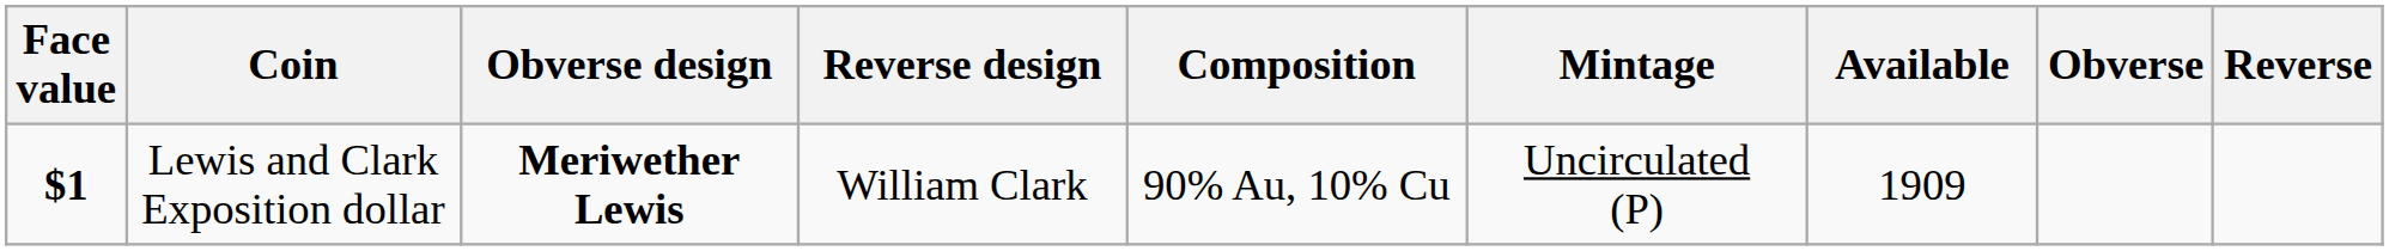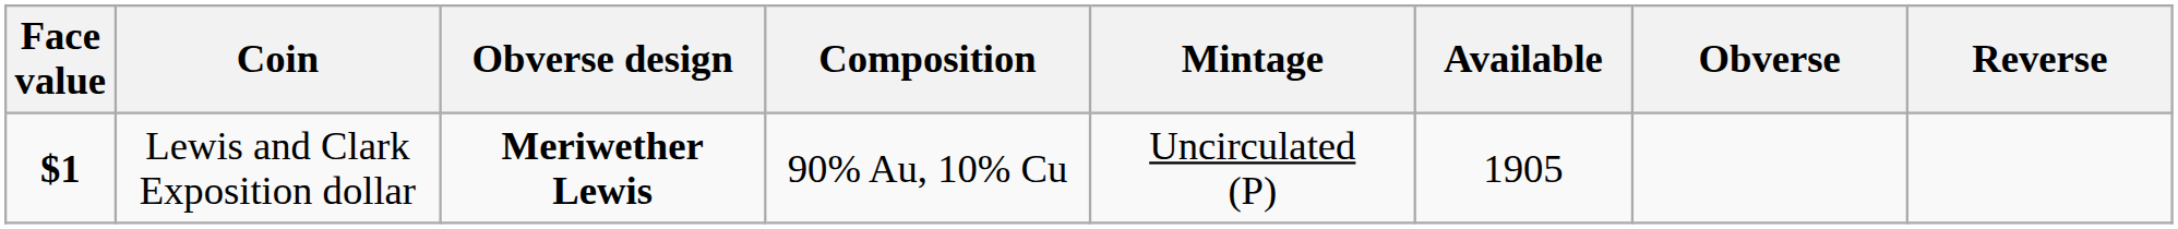- column: Reverse design | William Clark
Lewis and Clark Exposition dollar | Available: 1909 -> 1905
